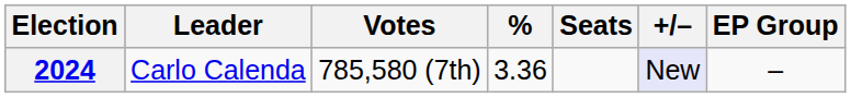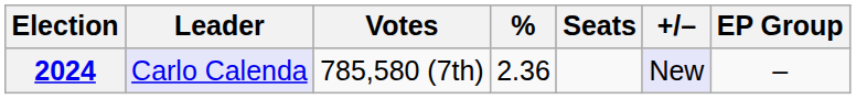2024 | Leader: no background -> lavender background
2024 | %: 3.36 -> 2.36
